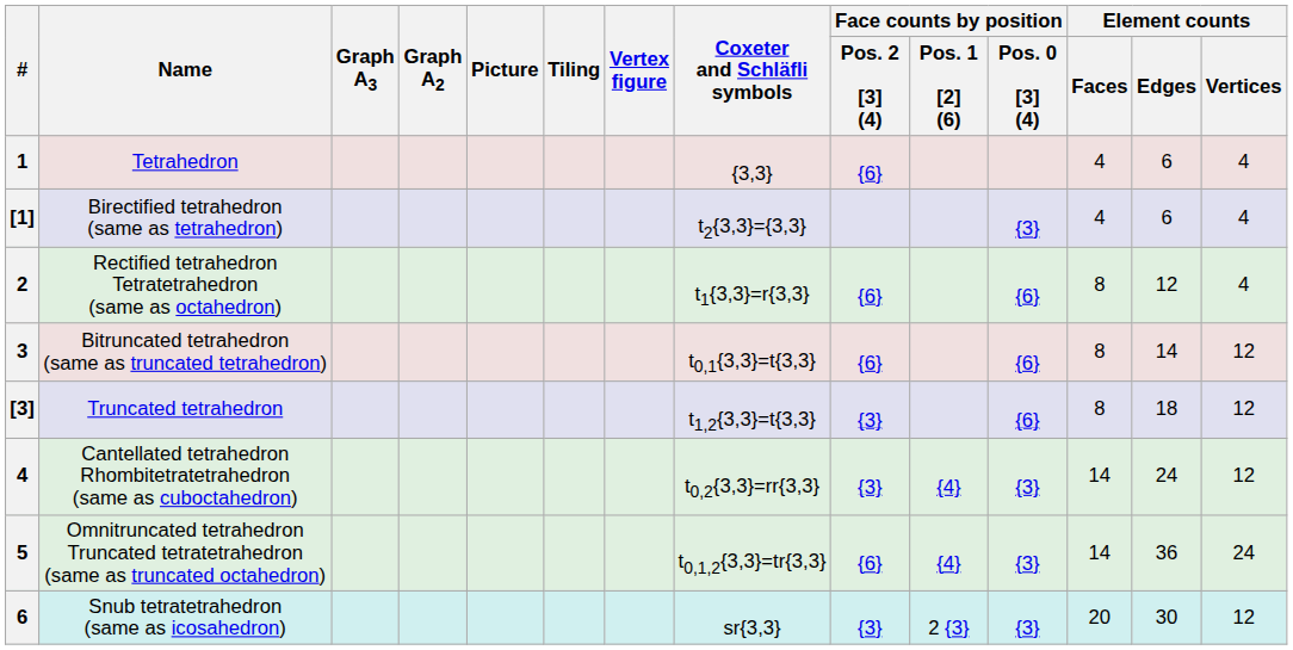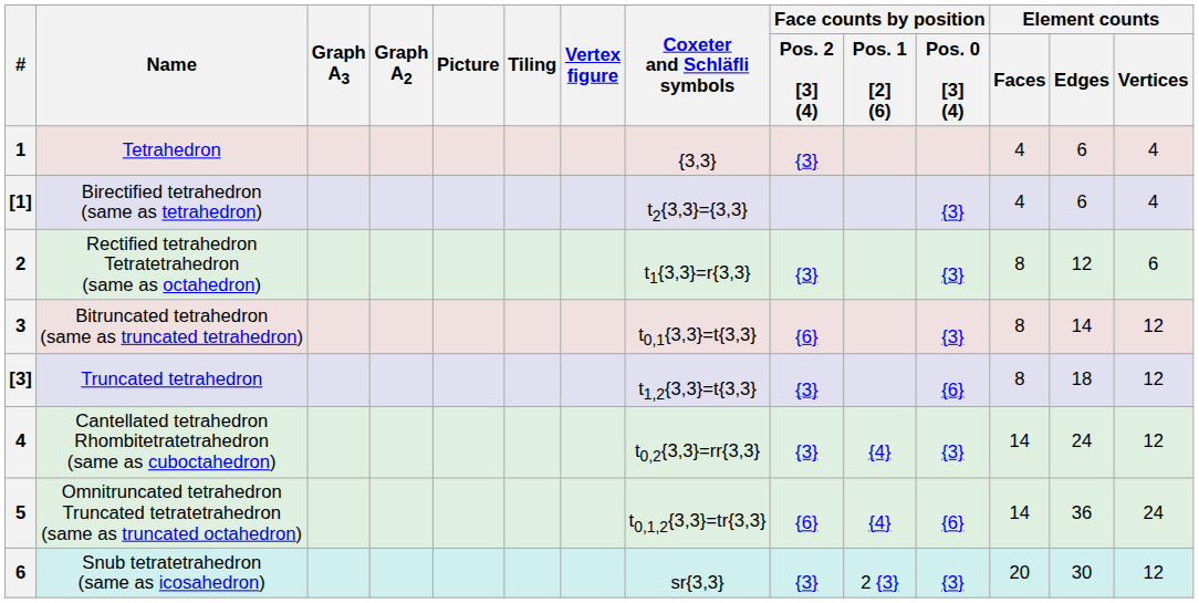1 | Face counts by position / Pos. 2 [3] (4): {6} -> {3}
2 | Face counts by position / Pos. 2 [3] (4): {6} -> {3}
2 | Face counts by position / Pos. 0 [3] (4): {6} -> {3}
2 | Element counts / Vertices: 4 -> 6
3 | Face counts by position / Pos. 0 [3] (4): {6} -> {3}
5 | Face counts by position / Pos. 0 [3] (4): {3} -> {6}
